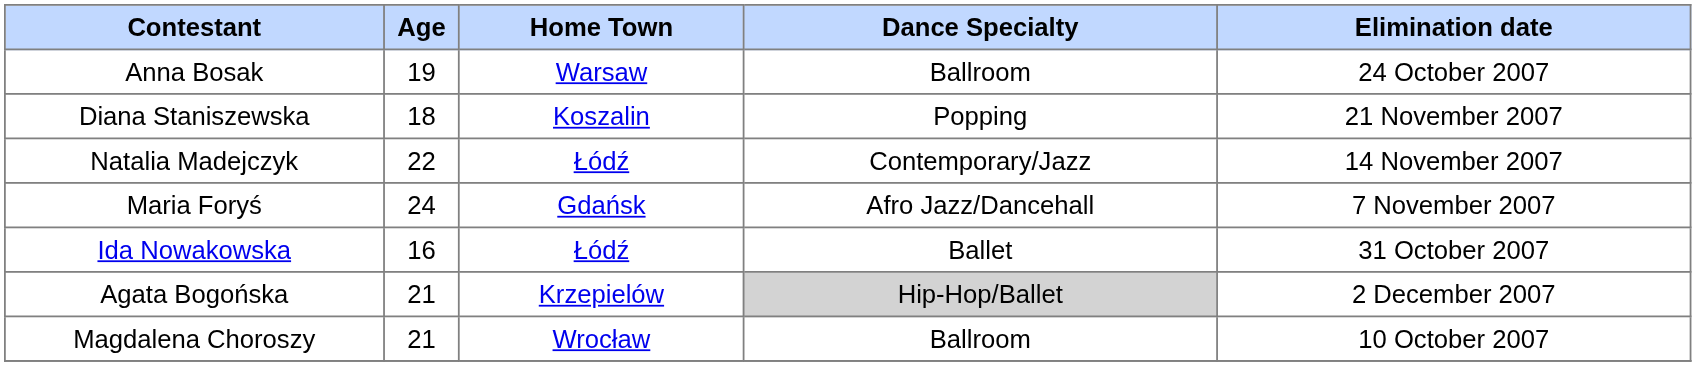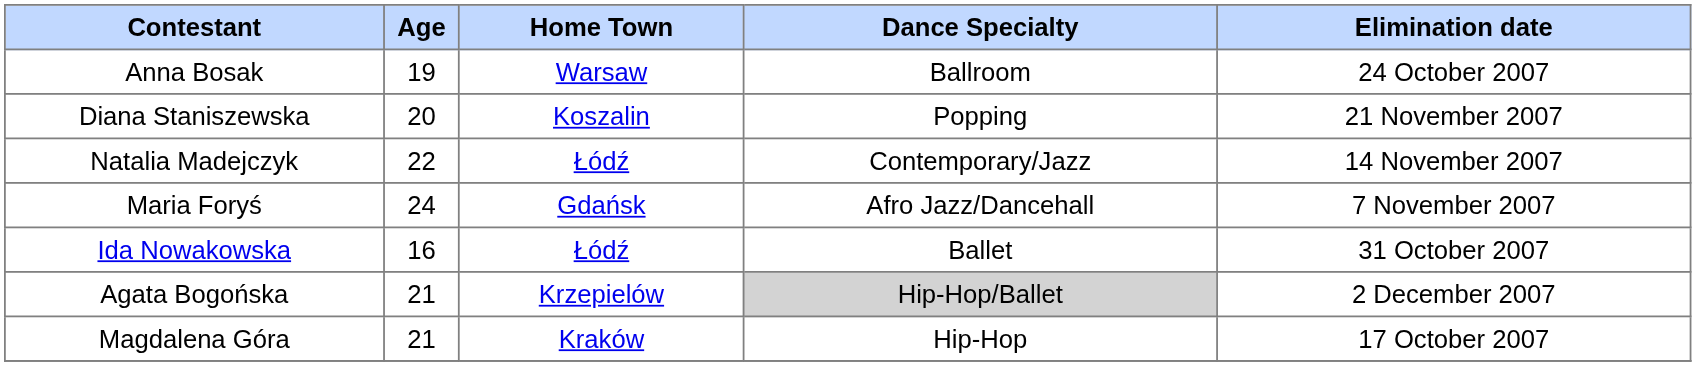Diana Staniszewska | Age: 18 -> 20
+ row: Magdalena Góra | 21 | Kraków | Hip-Hop | 17 October 2007
- row: Magdalena Choroszy | 21 | Wrocław | Ballroom | 10 October 2007
